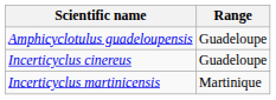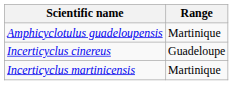Amphicyclotulus guadeloupensis | Range: Guadeloupe -> Martinique
